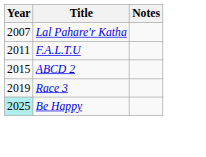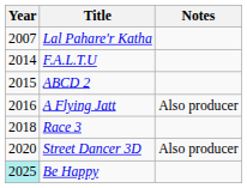F.A.L.T.U | Year: 2011 -> 2014
+ row: 2016 | A Flying Jatt | Also producer
Race 3 | Year: 2019 -> 2018
+ row: 2020 | Street Dancer 3D | Also producer
